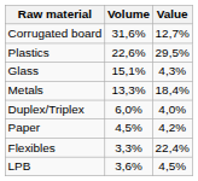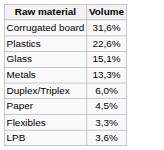- column: Value | 12,7% | 29,5% | 4,3% | 18,4% | 4,0% | 4,2% | 22,4% | 4,5%
